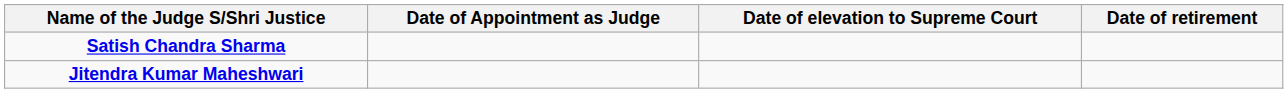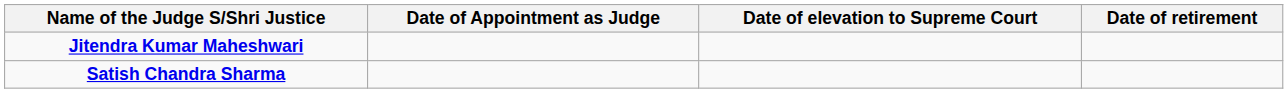rows swapped: Jitendra Kumar Maheshwari <-> Satish Chandra Sharma
